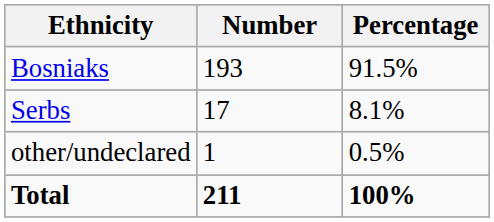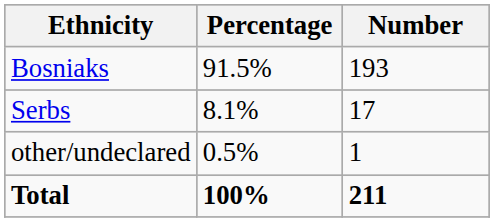columns swapped: Number <-> Percentage
